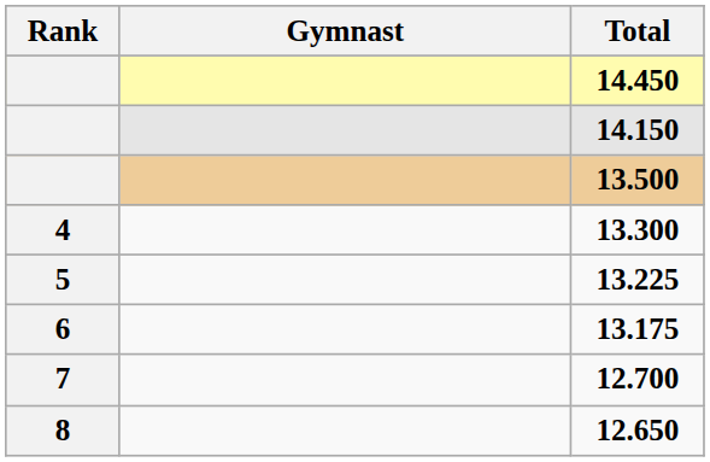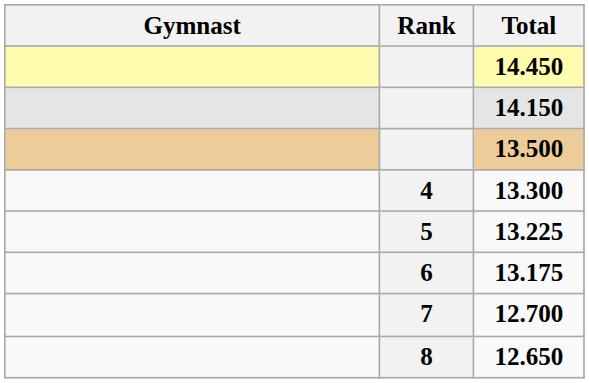columns swapped: Rank <-> Gymnast
